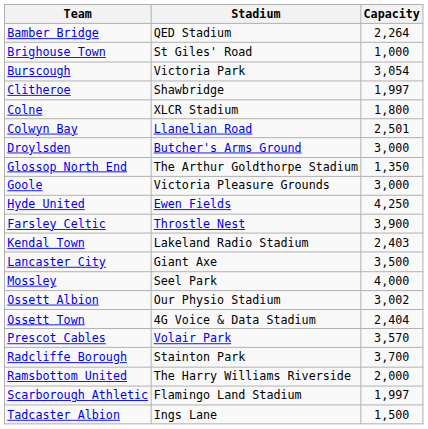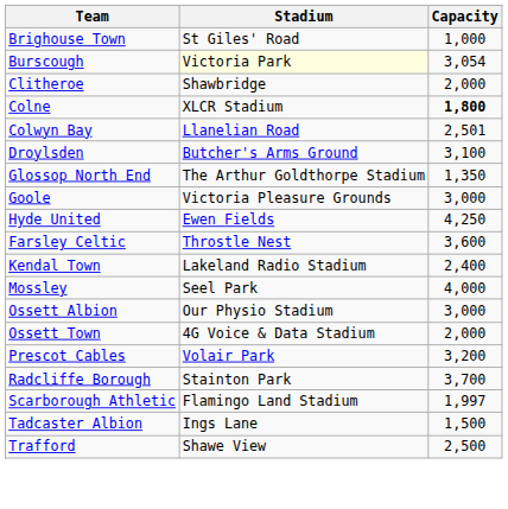- row: Bamber Bridge | QED Stadium | 2,264
Burscough | Stadium: no background -> lightyellow background
Clitheroe | Capacity: 1,997 -> 2,000
Colne | Capacity: normal -> bold
Droylsden | Capacity: 3,000 -> 3,100
Farsley Celtic | Capacity: 3,900 -> 3,600
Kendal Town | Capacity: 2,403 -> 2,400
- row: Lancaster City | Giant Axe | 3,500
Ossett Albion | Capacity: 3,002 -> 3,000
Ossett Town | Capacity: 2,404 -> 2,000
Prescot Cables | Capacity: 3,570 -> 3,200
- row: Ramsbottom United | The Harry Williams Riverside | 2,000
+ row: Trafford | Shawe View | 2,500
